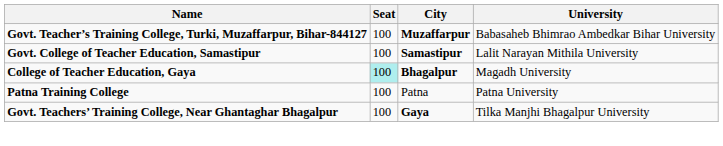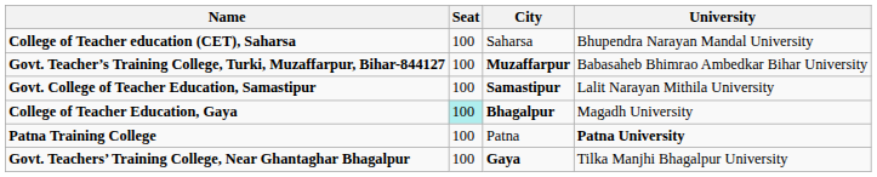+ row: College of Teacher education (CET), Saharsa | 100 | Saharsa | Bhupendra Narayan Mandal University
Patna Training College | University: normal -> bold
